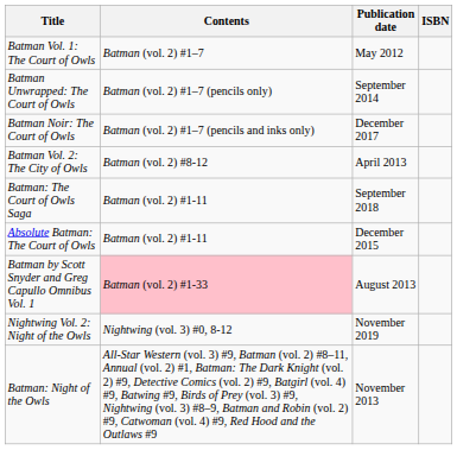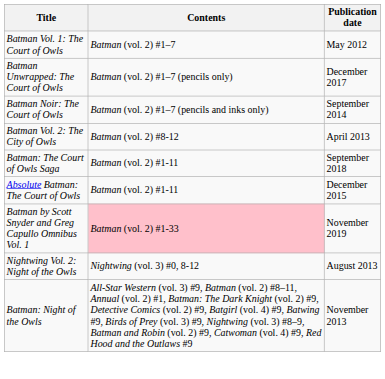- column: ISBN
Batman Unwrapped: The Court of Owls | Publication date: September 2014 -> December 2017
Batman Noir: The Court of Owls | Publication date: December 2017 -> September 2014
Batman by Scott Snyder and Greg Capullo Omnibus Vol. 1 | Publication date: August 2013 -> November 2019
Nightwing Vol. 2: Night of the Owls | Publication date: November 2019 -> August 2013
